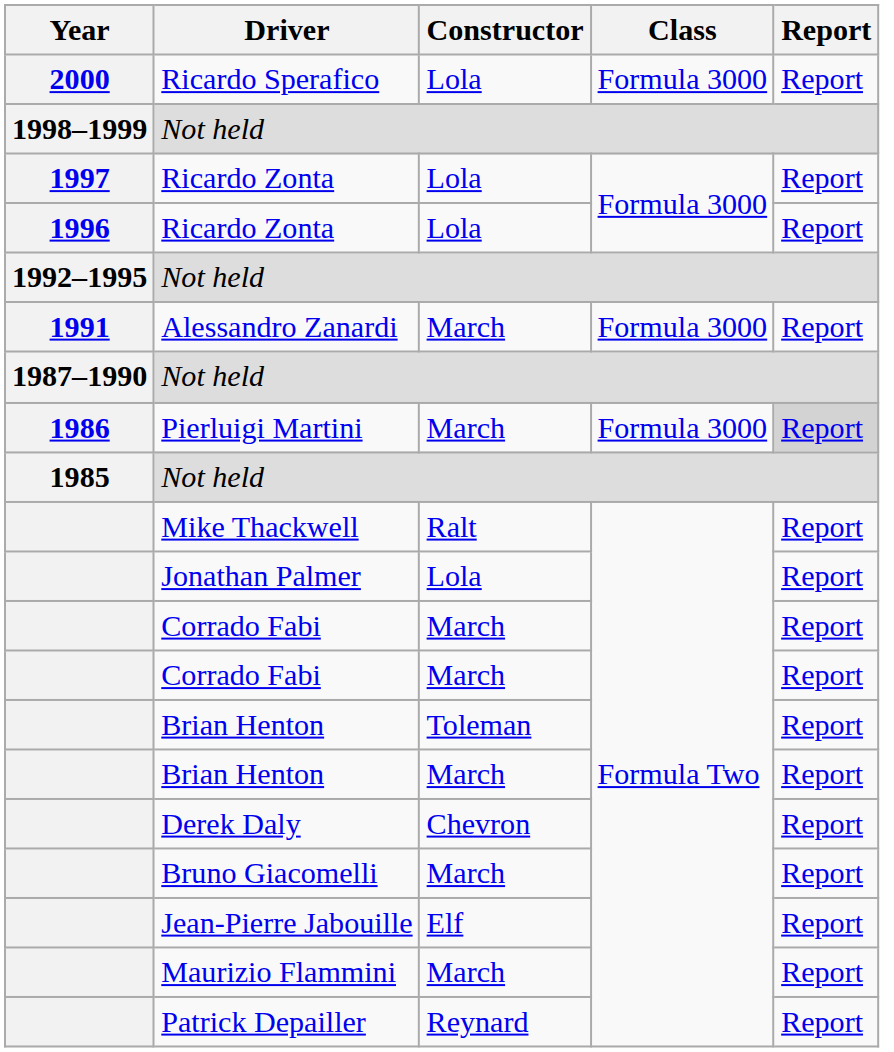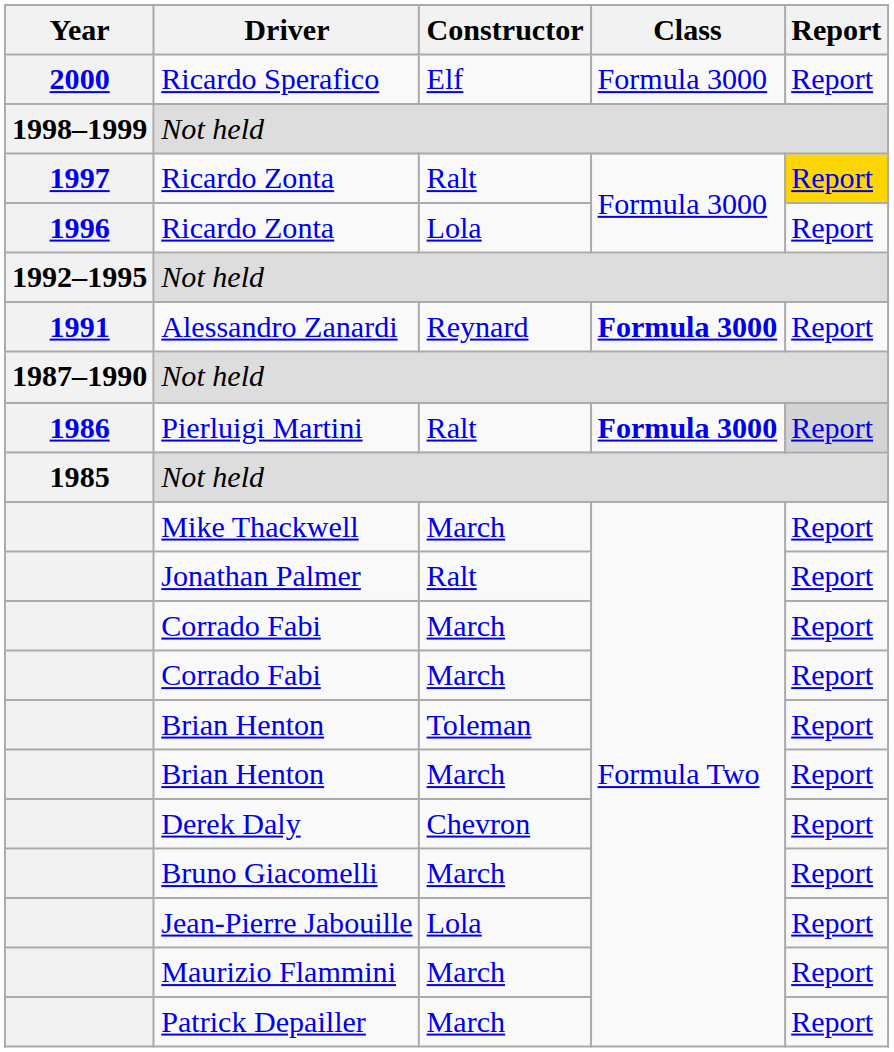Ricardo Sperafico | Constructor: Lola -> Elf
1997 / Ricardo Zonta | Constructor: Lola -> Ralt
1997 / Ricardo Zonta | Report: no background -> gold background
Alessandro Zanardi | Constructor: March -> Reynard
Alessandro Zanardi | Class: normal -> bold
Pierluigi Martini | Constructor: March -> Ralt
Pierluigi Martini | Class: normal -> bold
Mike Thackwell | Constructor: Ralt -> March
Jonathan Palmer | Constructor: Lola -> Ralt
Jean-Pierre Jabouille | Constructor: Elf -> Lola
Patrick Depailler | Constructor: Reynard -> March
